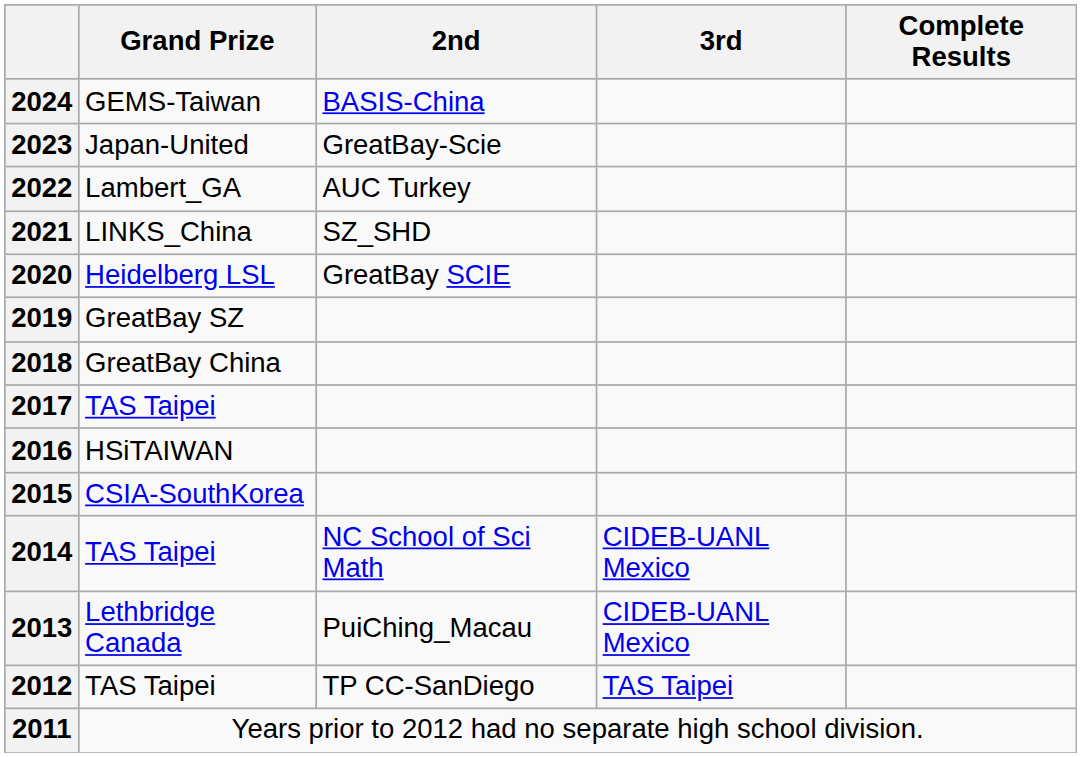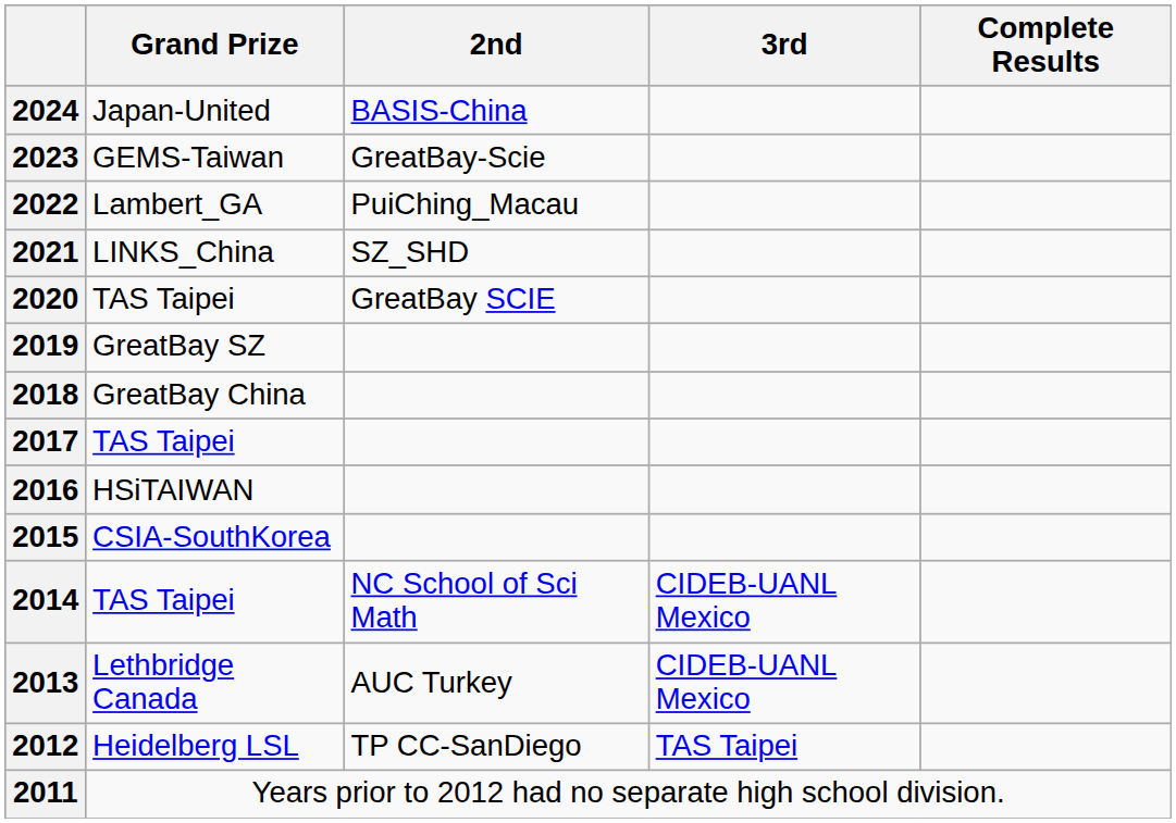2024 | Grand Prize: GEMS-Taiwan -> Japan-United
2023 | Grand Prize: Japan-United -> GEMS-Taiwan
2022 | 2nd: AUC Turkey -> PuiChing_Macau
2020 | Grand Prize: Heidelberg LSL -> TAS Taipei
2013 | 2nd: PuiChing_Macau -> AUC Turkey
2012 | Grand Prize: TAS Taipei -> Heidelberg LSL
